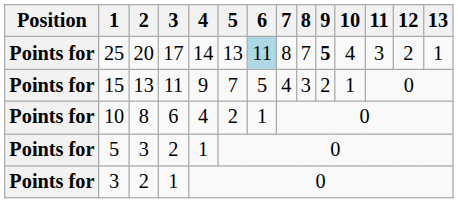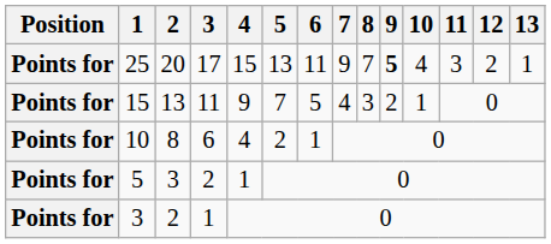25 | 4: 14 -> 15
25 | 6: lightblue background -> no background
25 | 7: 8 -> 9
